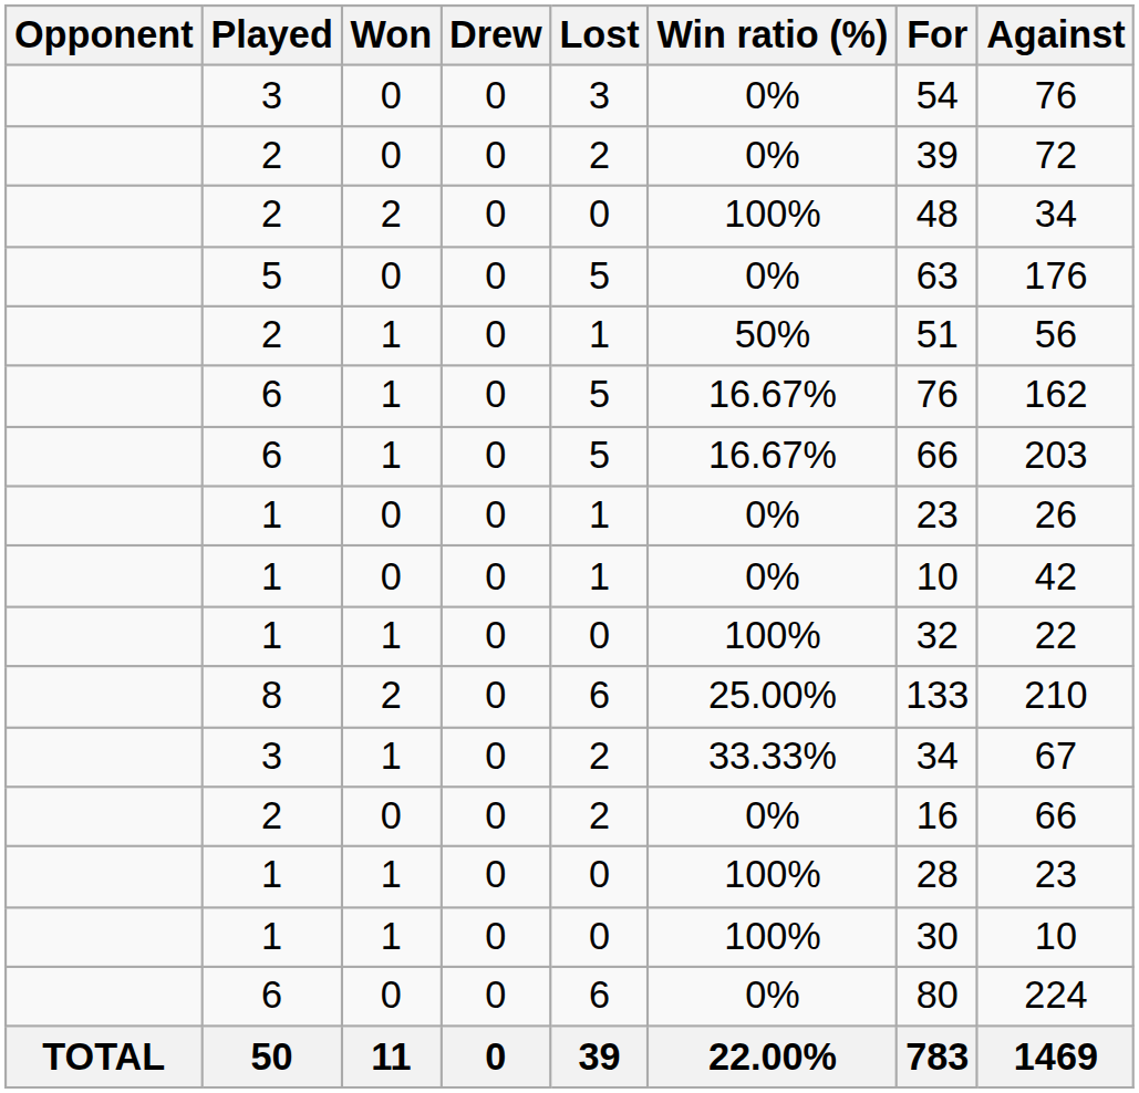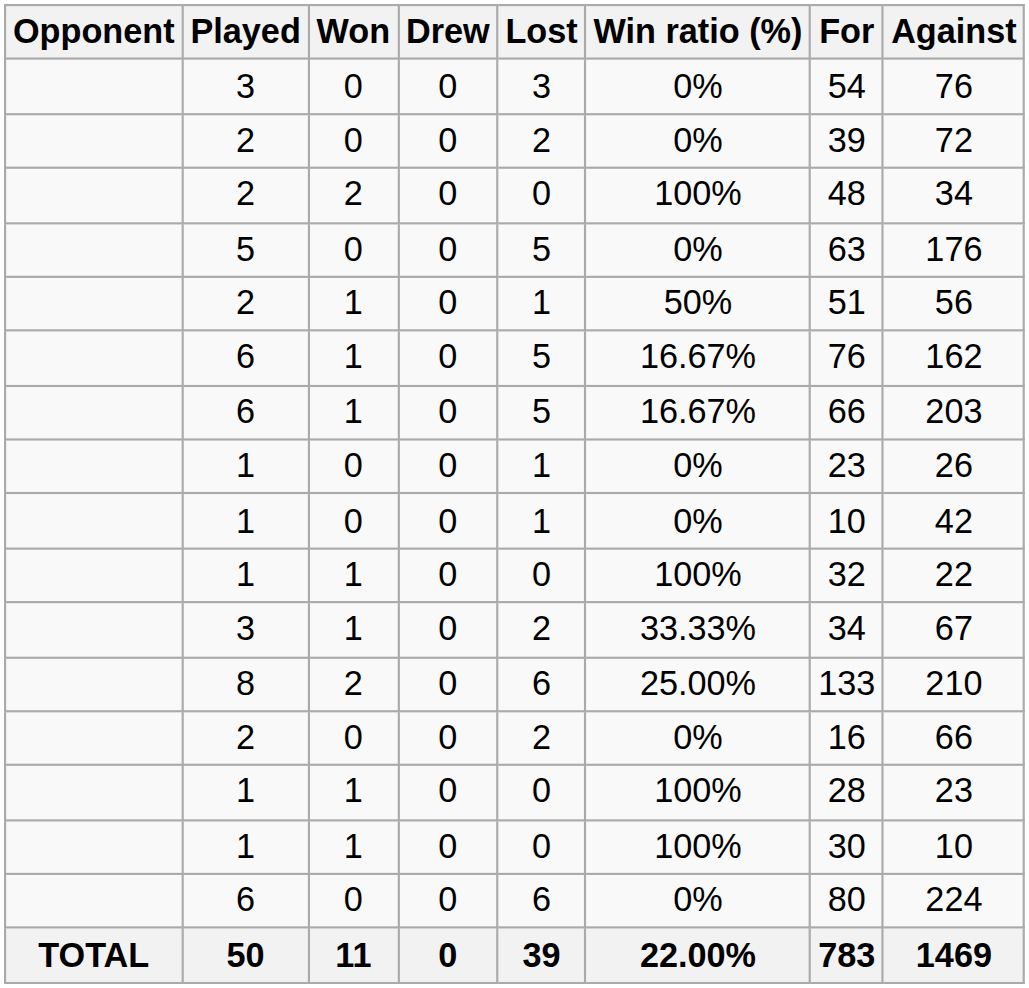rows swapped: 3 / 1 <-> 8
